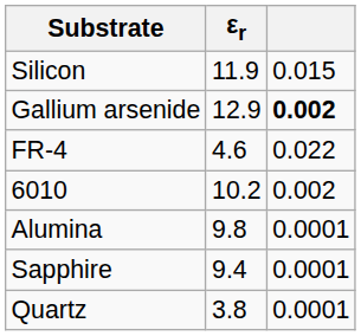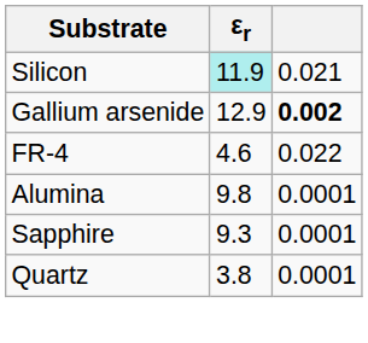Silicon | εr: no background -> paleturquoise background
Silicon | column 3: 0.015 -> 0.021
- row: 6010 | 10.2 | 0.002
Sapphire | εr: 9.4 -> 9.3
